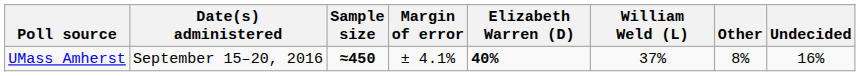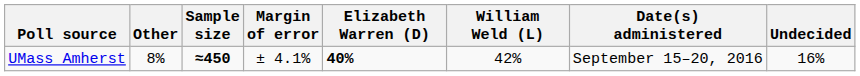columns swapped: Date(s) administered <-> Other
UMass Amherst | William Weld (L): 37% -> 42%
